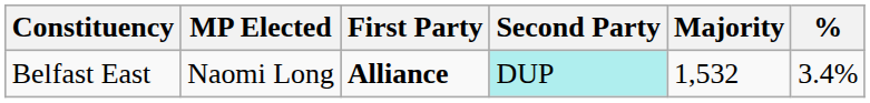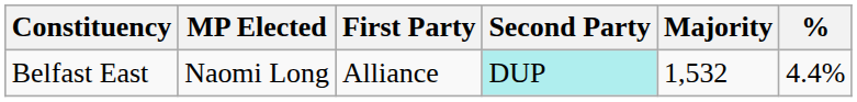Belfast East | First Party: bold -> normal
Belfast East | %: 3.4% -> 4.4%
